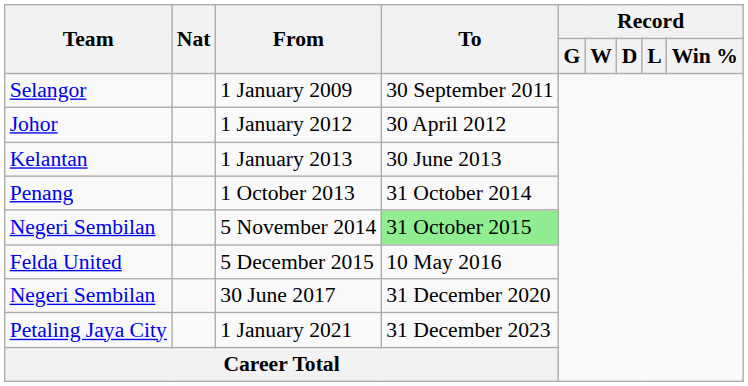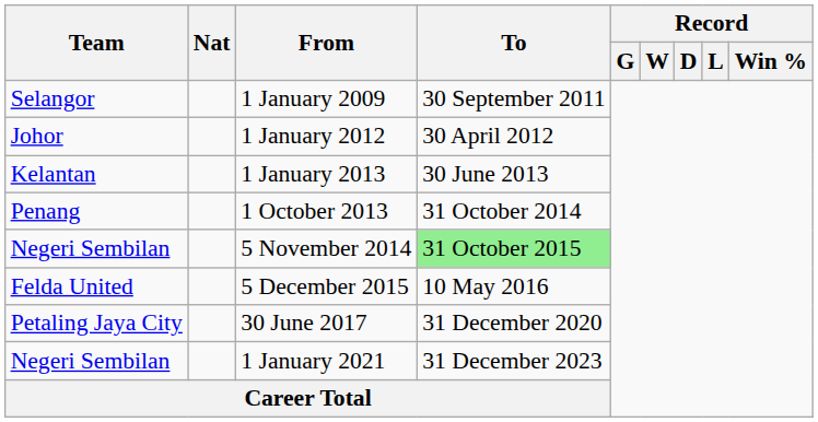30 June 2017 | Team: Negeri Sembilan -> Petaling Jaya City
1 January 2021 | Team: Petaling Jaya City -> Negeri Sembilan
